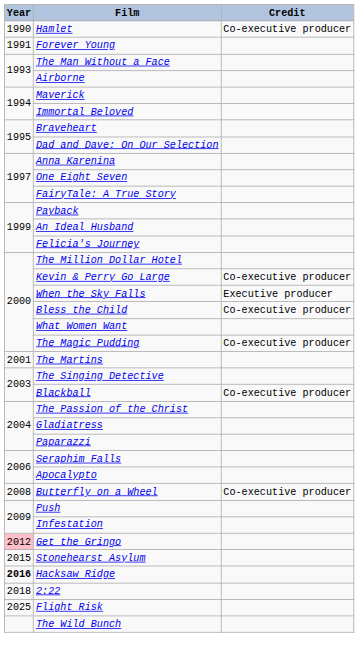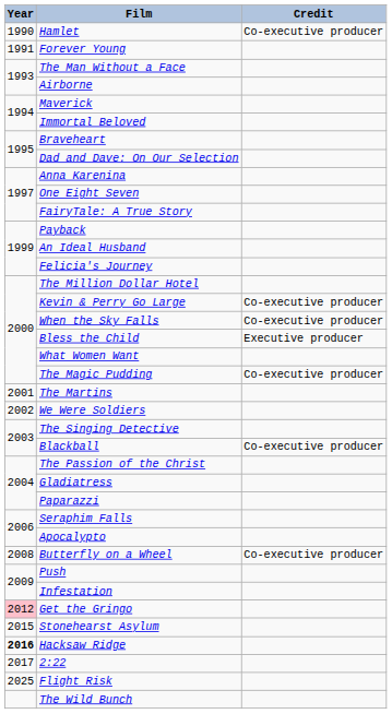When the Sky Falls | Credit: Executive producer -> Co-executive producer
Bless the Child | Credit: Co-executive producer -> Executive producer
+ row: 2002 | We Were Soldiers
2:22 | Year: 2018 -> 2017
